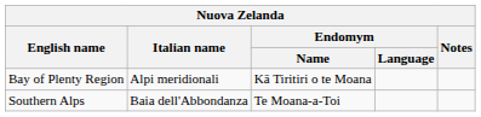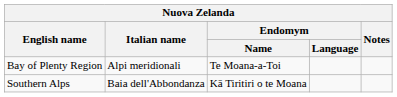Bay of Plenty Region | Endomym / Name: Kā Tiritiri o te Moana -> Te Moana-a-Toi
Southern Alps | Endomym / Name: Te Moana-a-Toi -> Kā Tiritiri o te Moana
